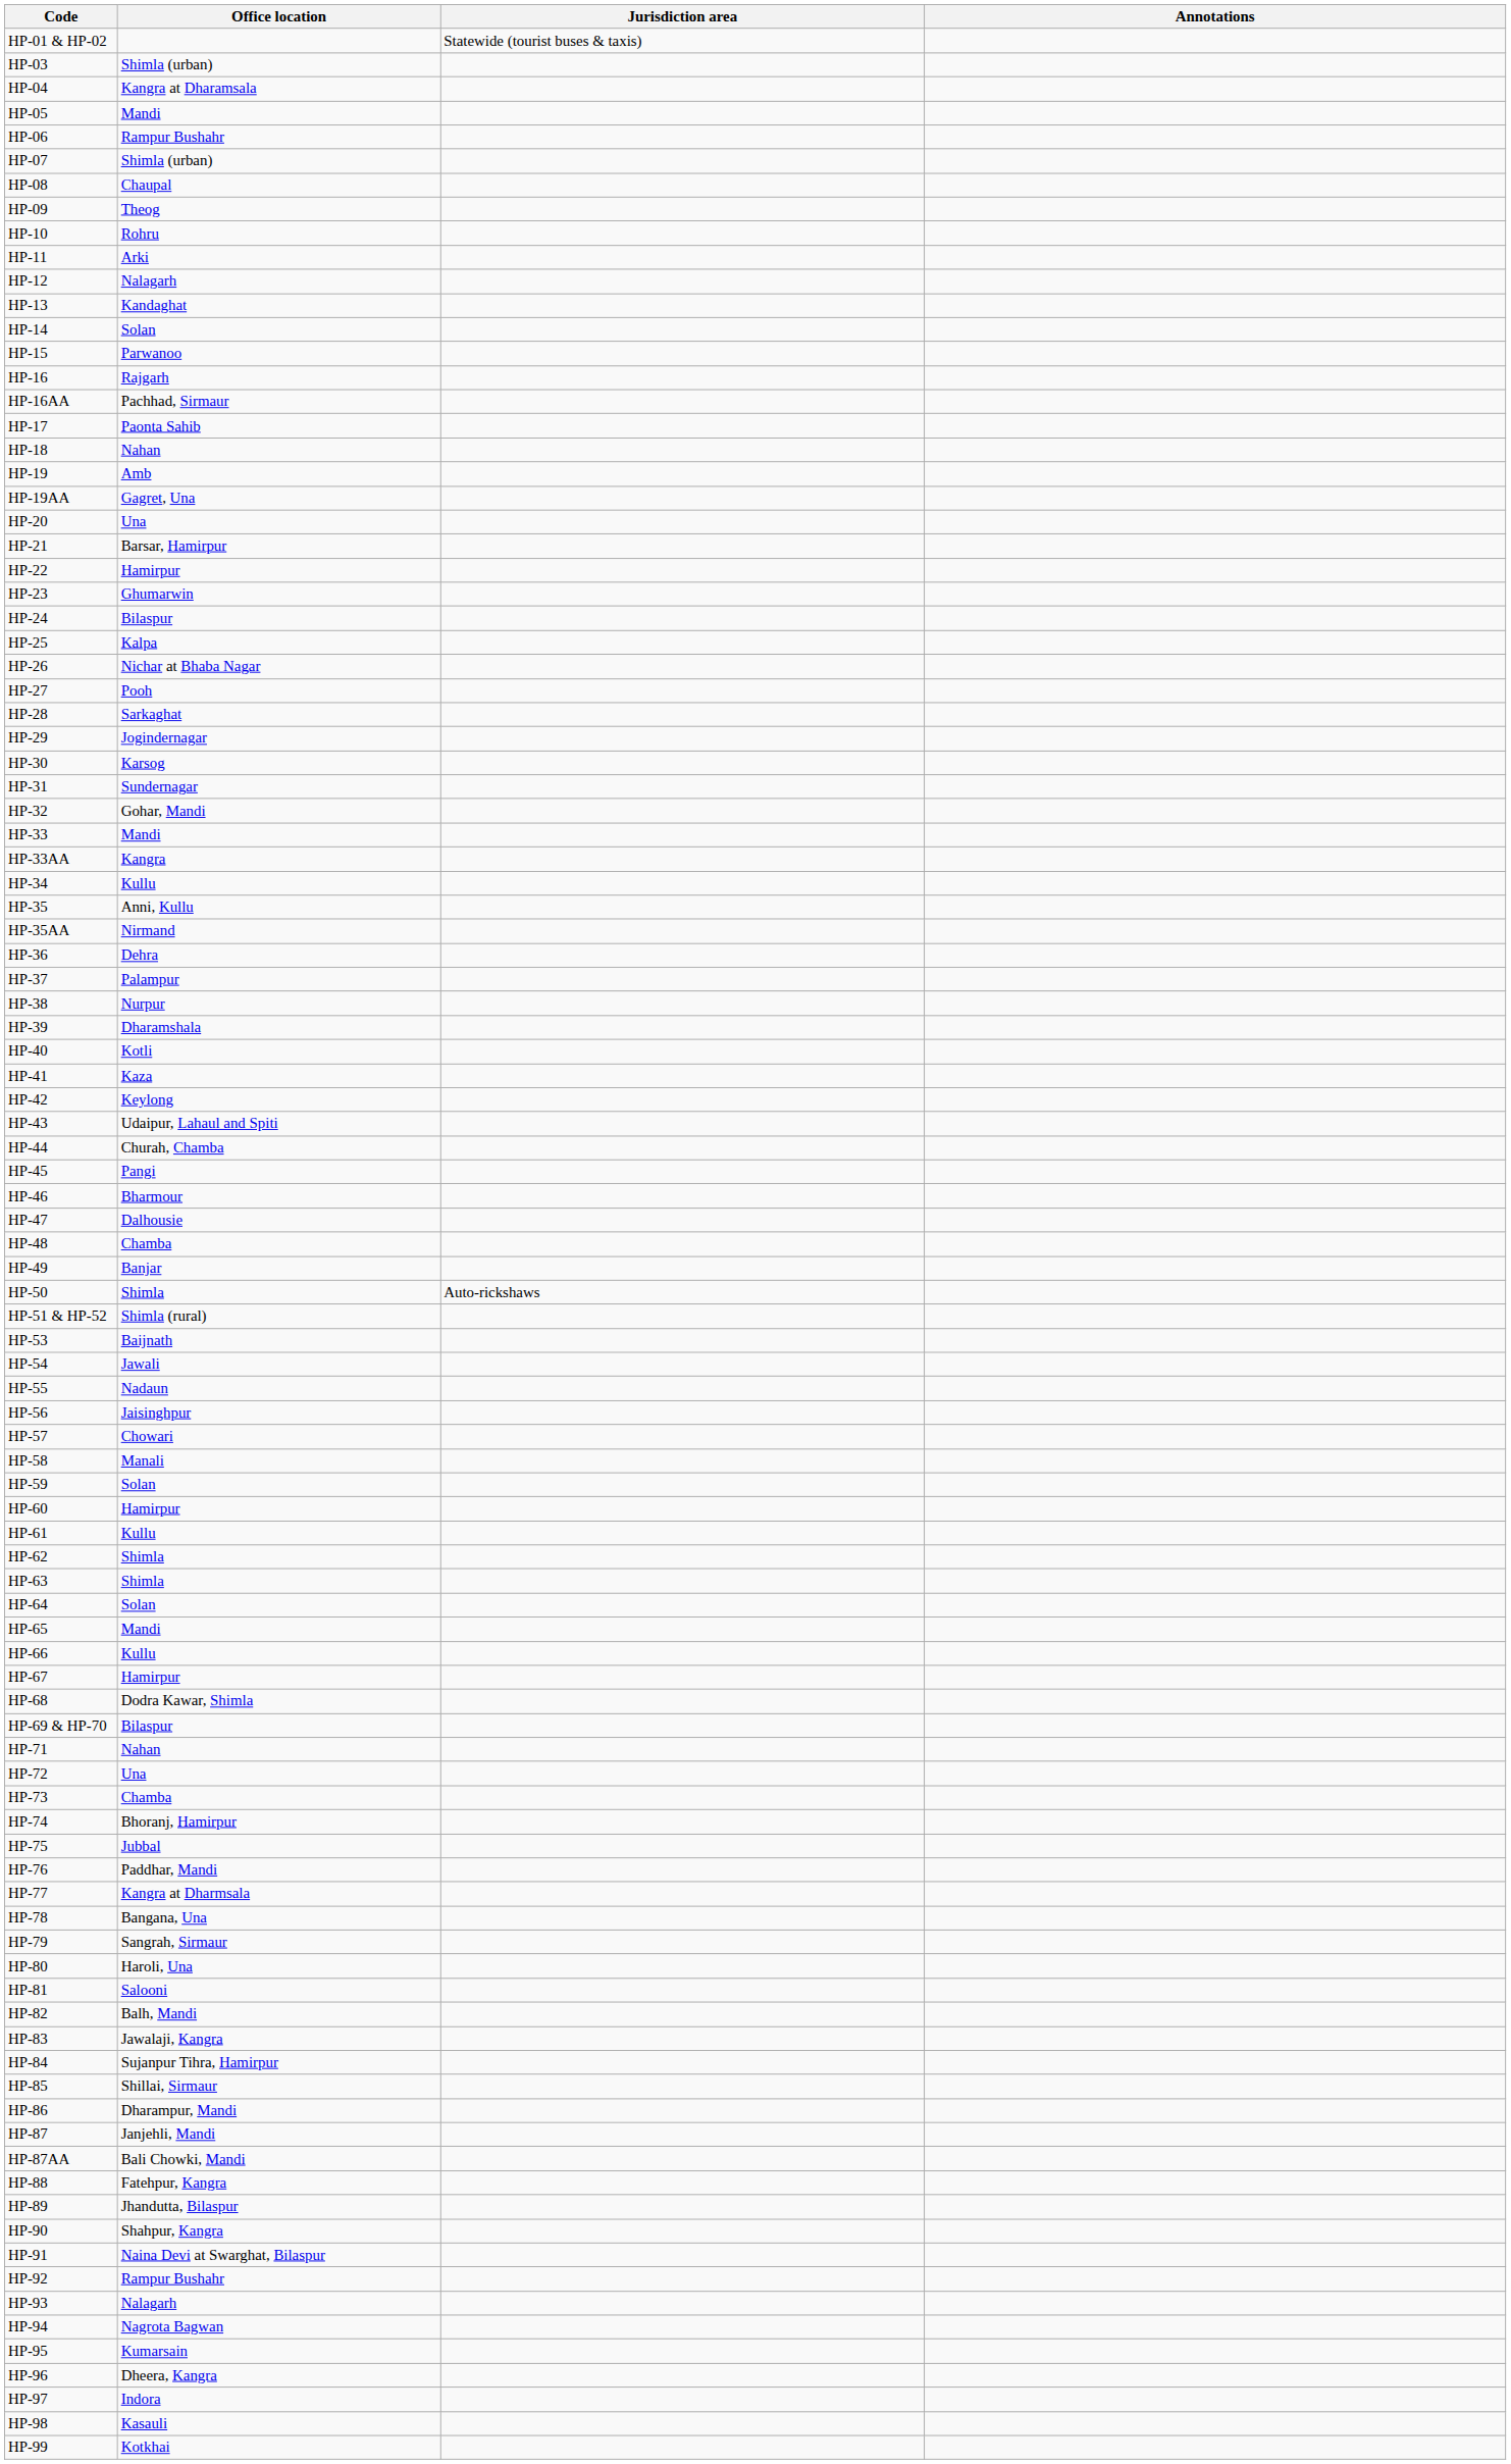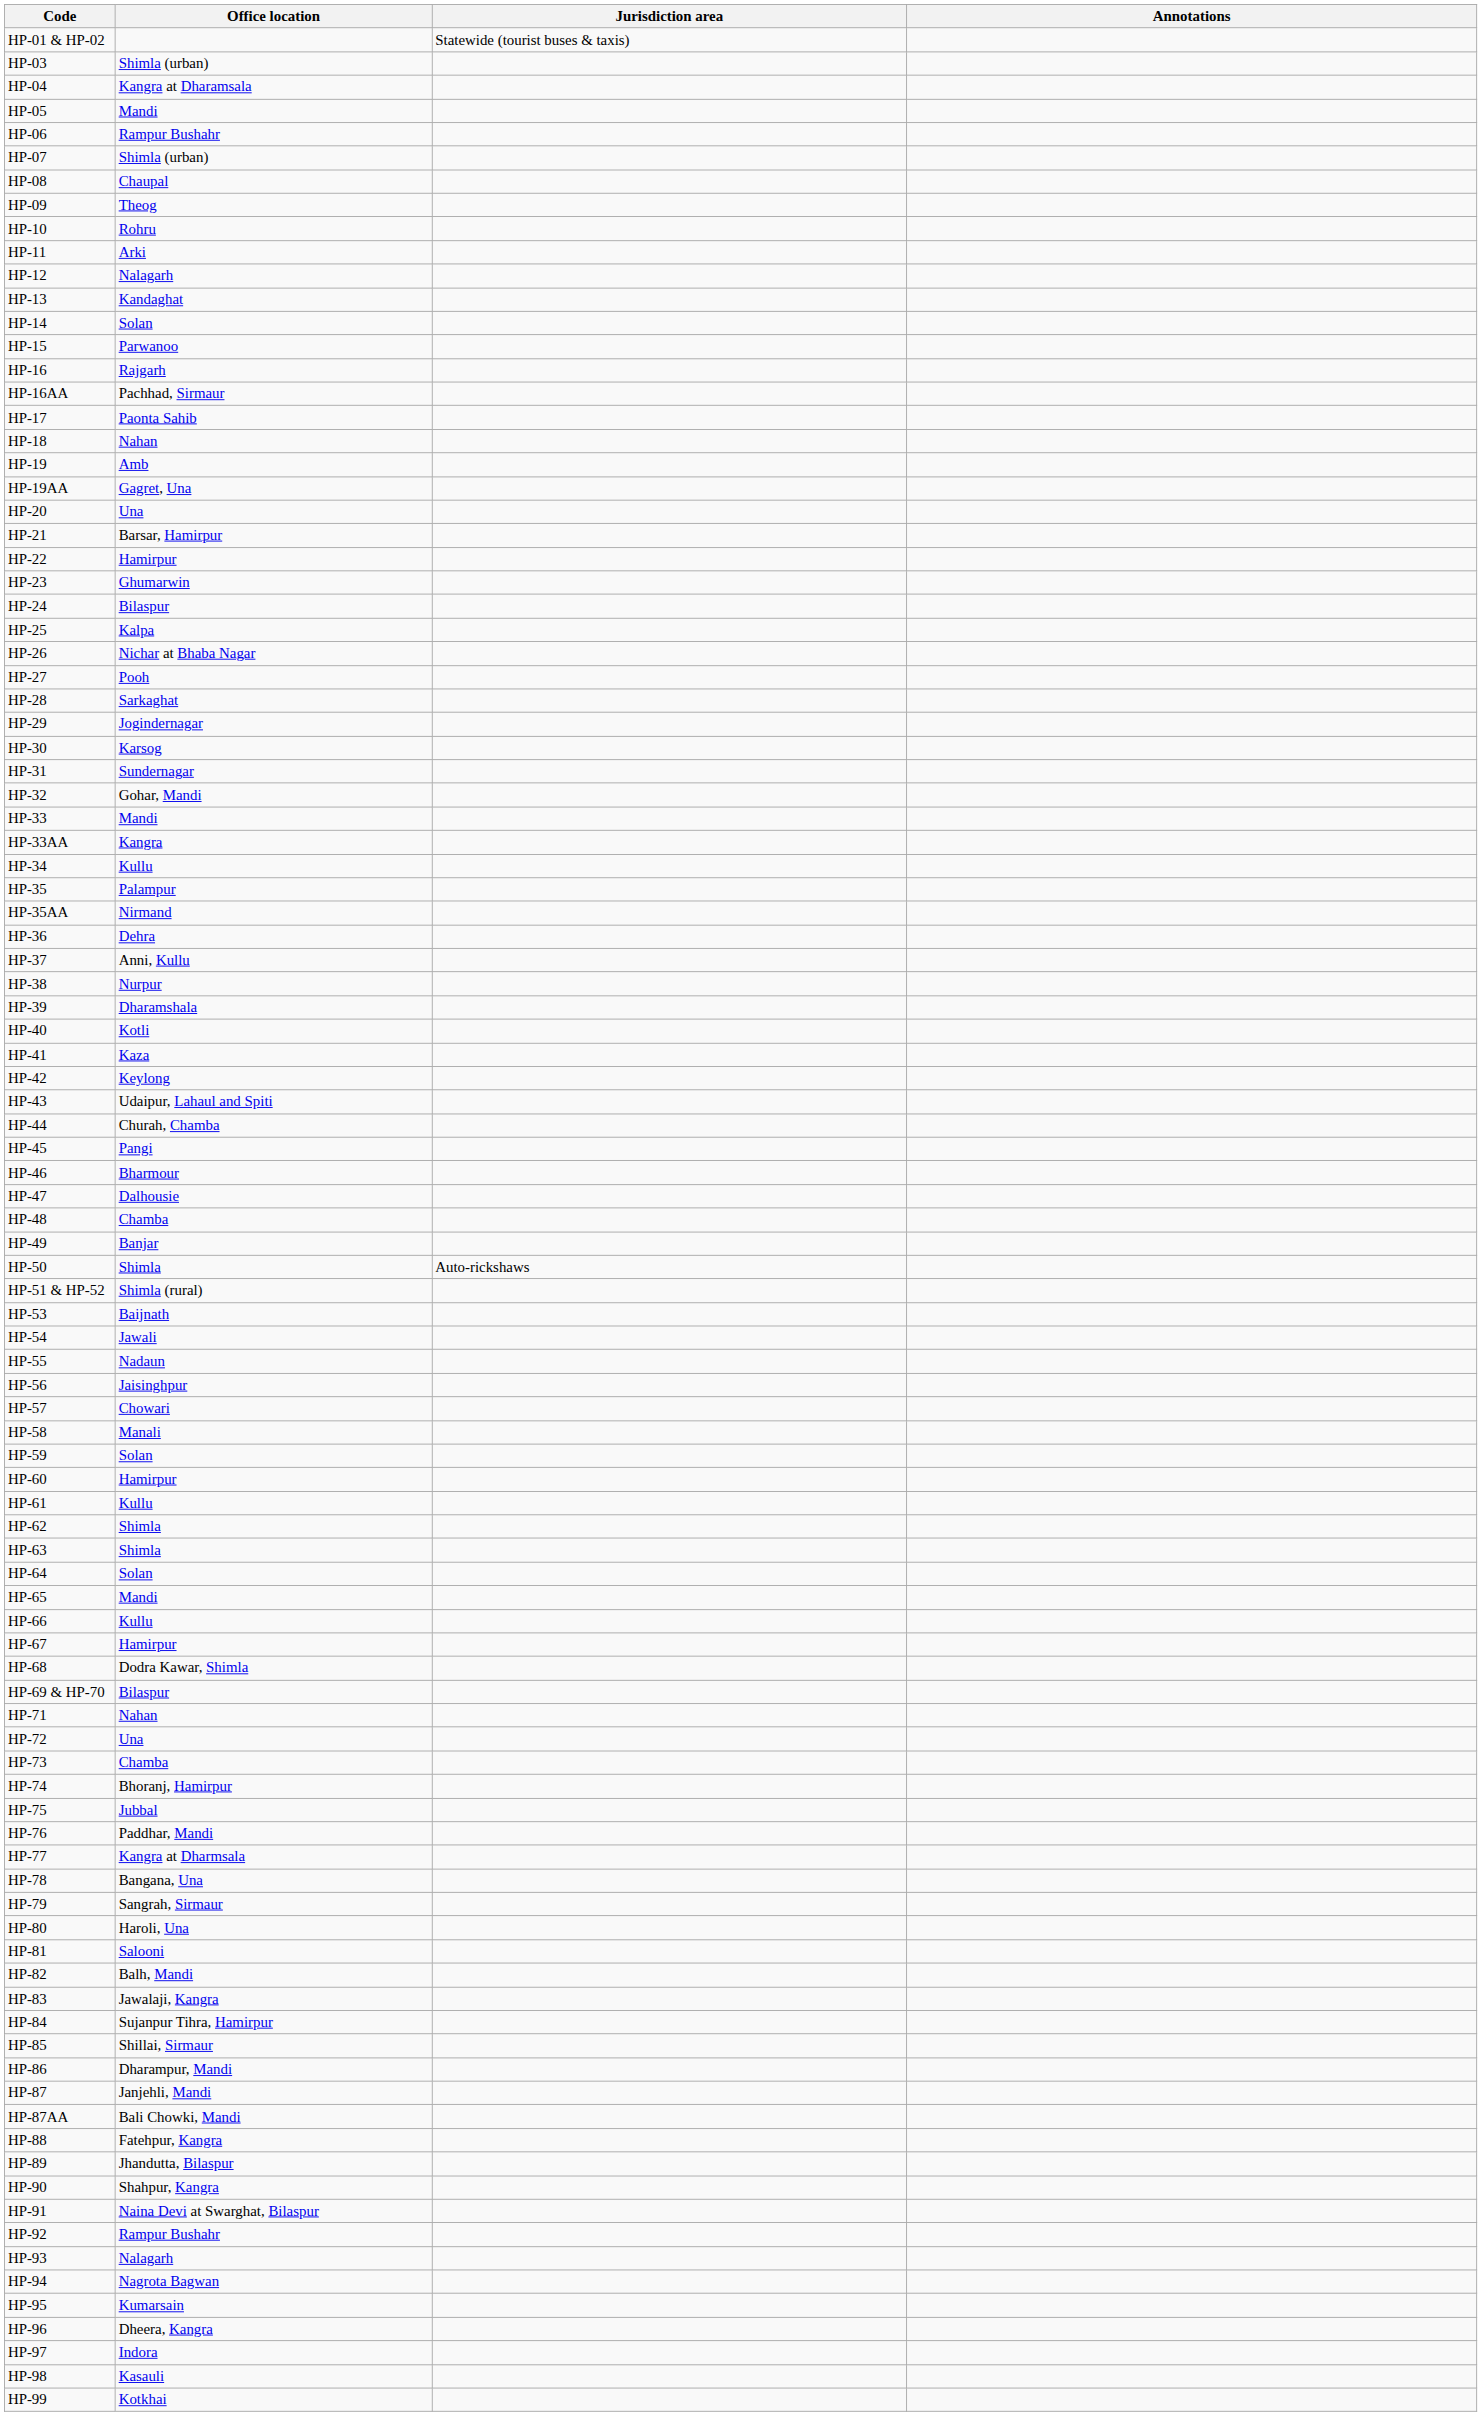HP-35 | Office location: Anni, Kullu -> Palampur
HP-37 | Office location: Palampur -> Anni, Kullu
